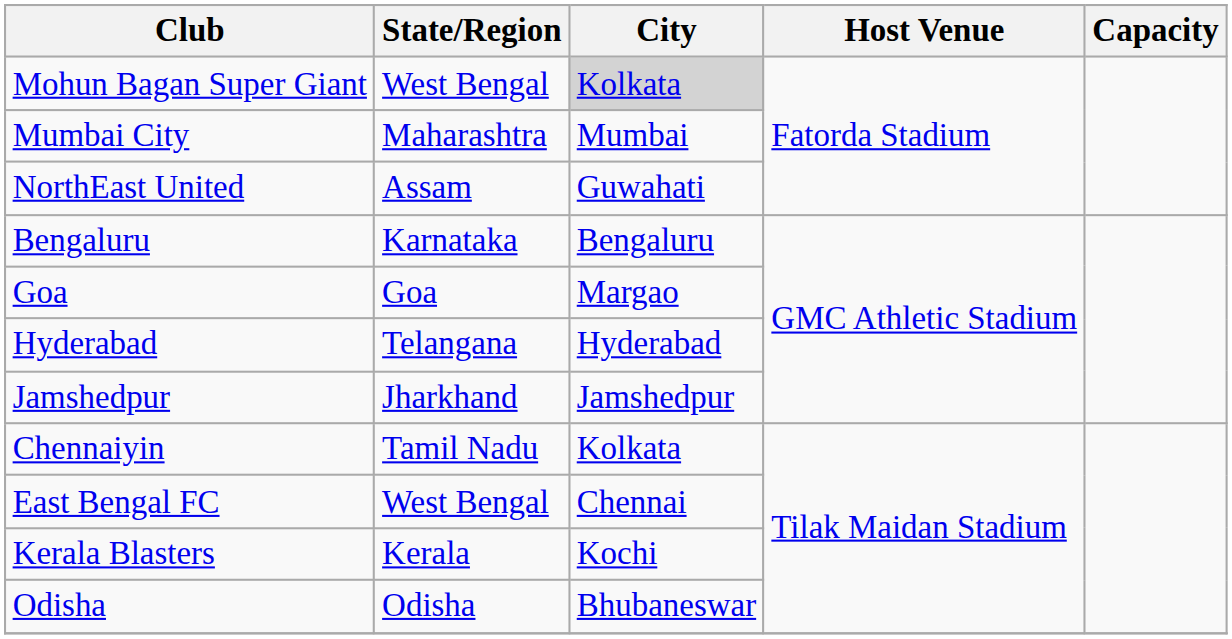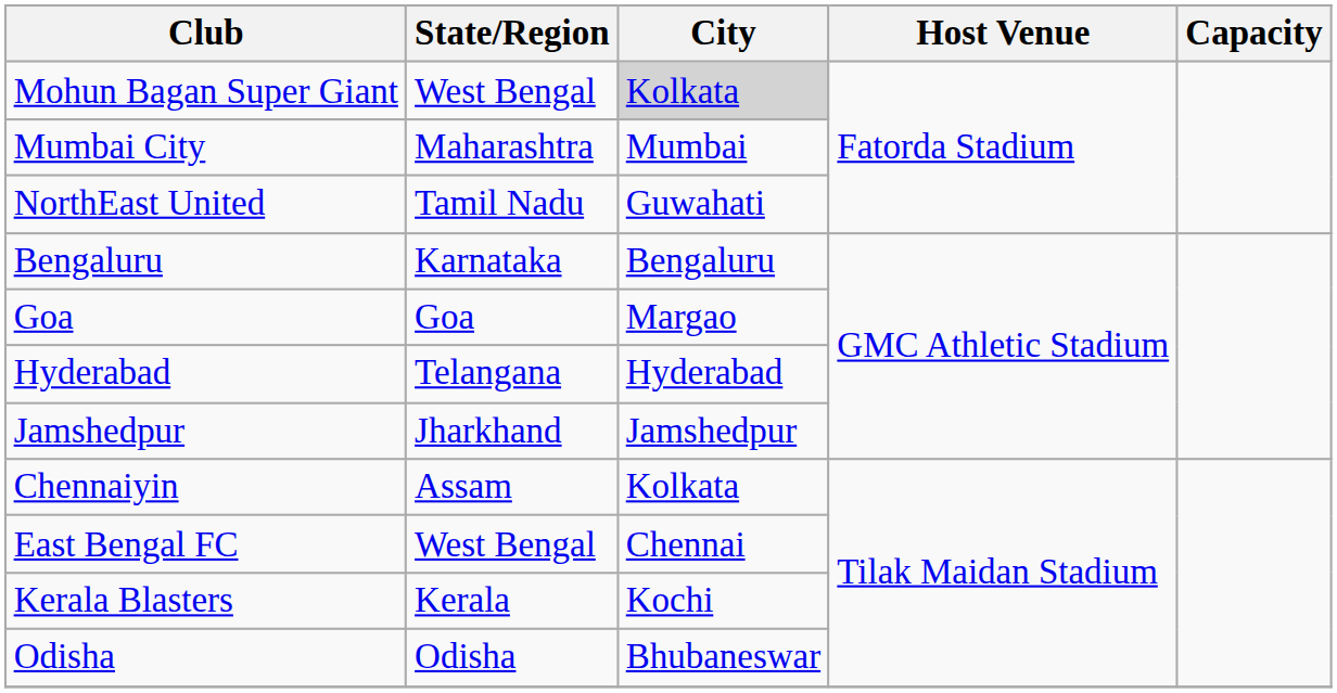NorthEast United | State/Region: Assam -> Tamil Nadu
Chennaiyin | State/Region: Tamil Nadu -> Assam
